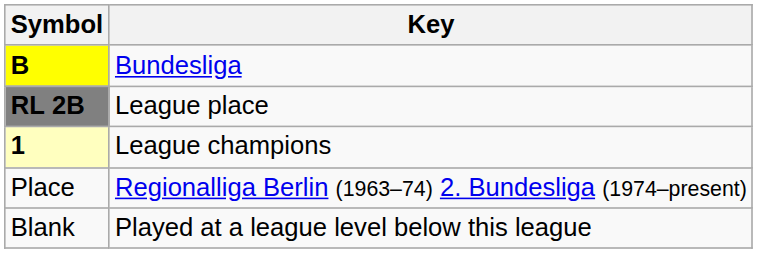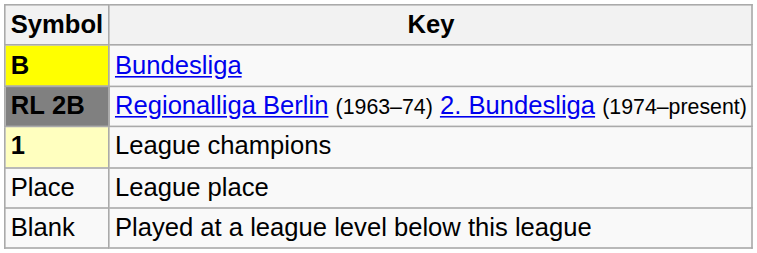RL 2B | Key: League place -> Regionalliga Berlin (1963–74) 2. Bundesliga (1974–present)
Place | Key: Regionalliga Berlin (1963–74) 2. Bundesliga (1974–present) -> League place
